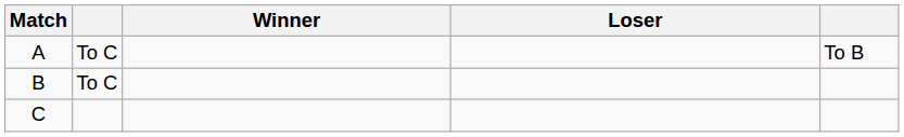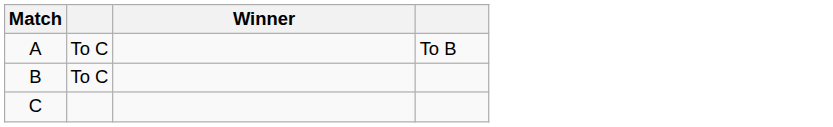- column: Loser
